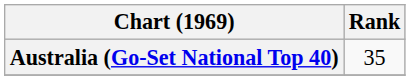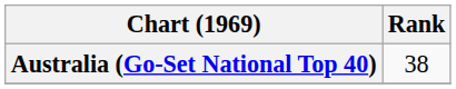Australia (Go-Set National Top 40) | Rank: 35 -> 38
